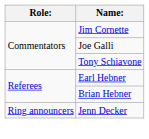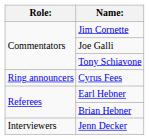+ row: Ring announcers | Cyrus Fees
Jenn Decker | Role:: Ring announcers -> Interviewers
